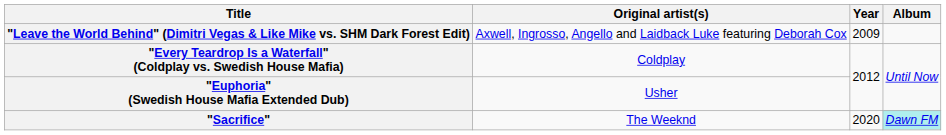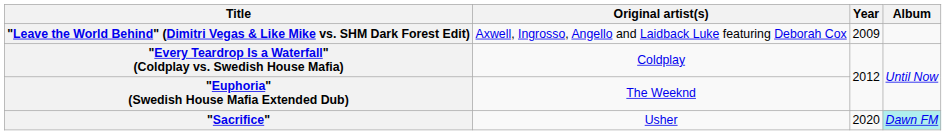"Euphoria" (Swedish House Mafia Extended Dub) | Original artist(s): Usher -> The Weeknd
"Sacrifice" | Original artist(s): The Weeknd -> Usher
